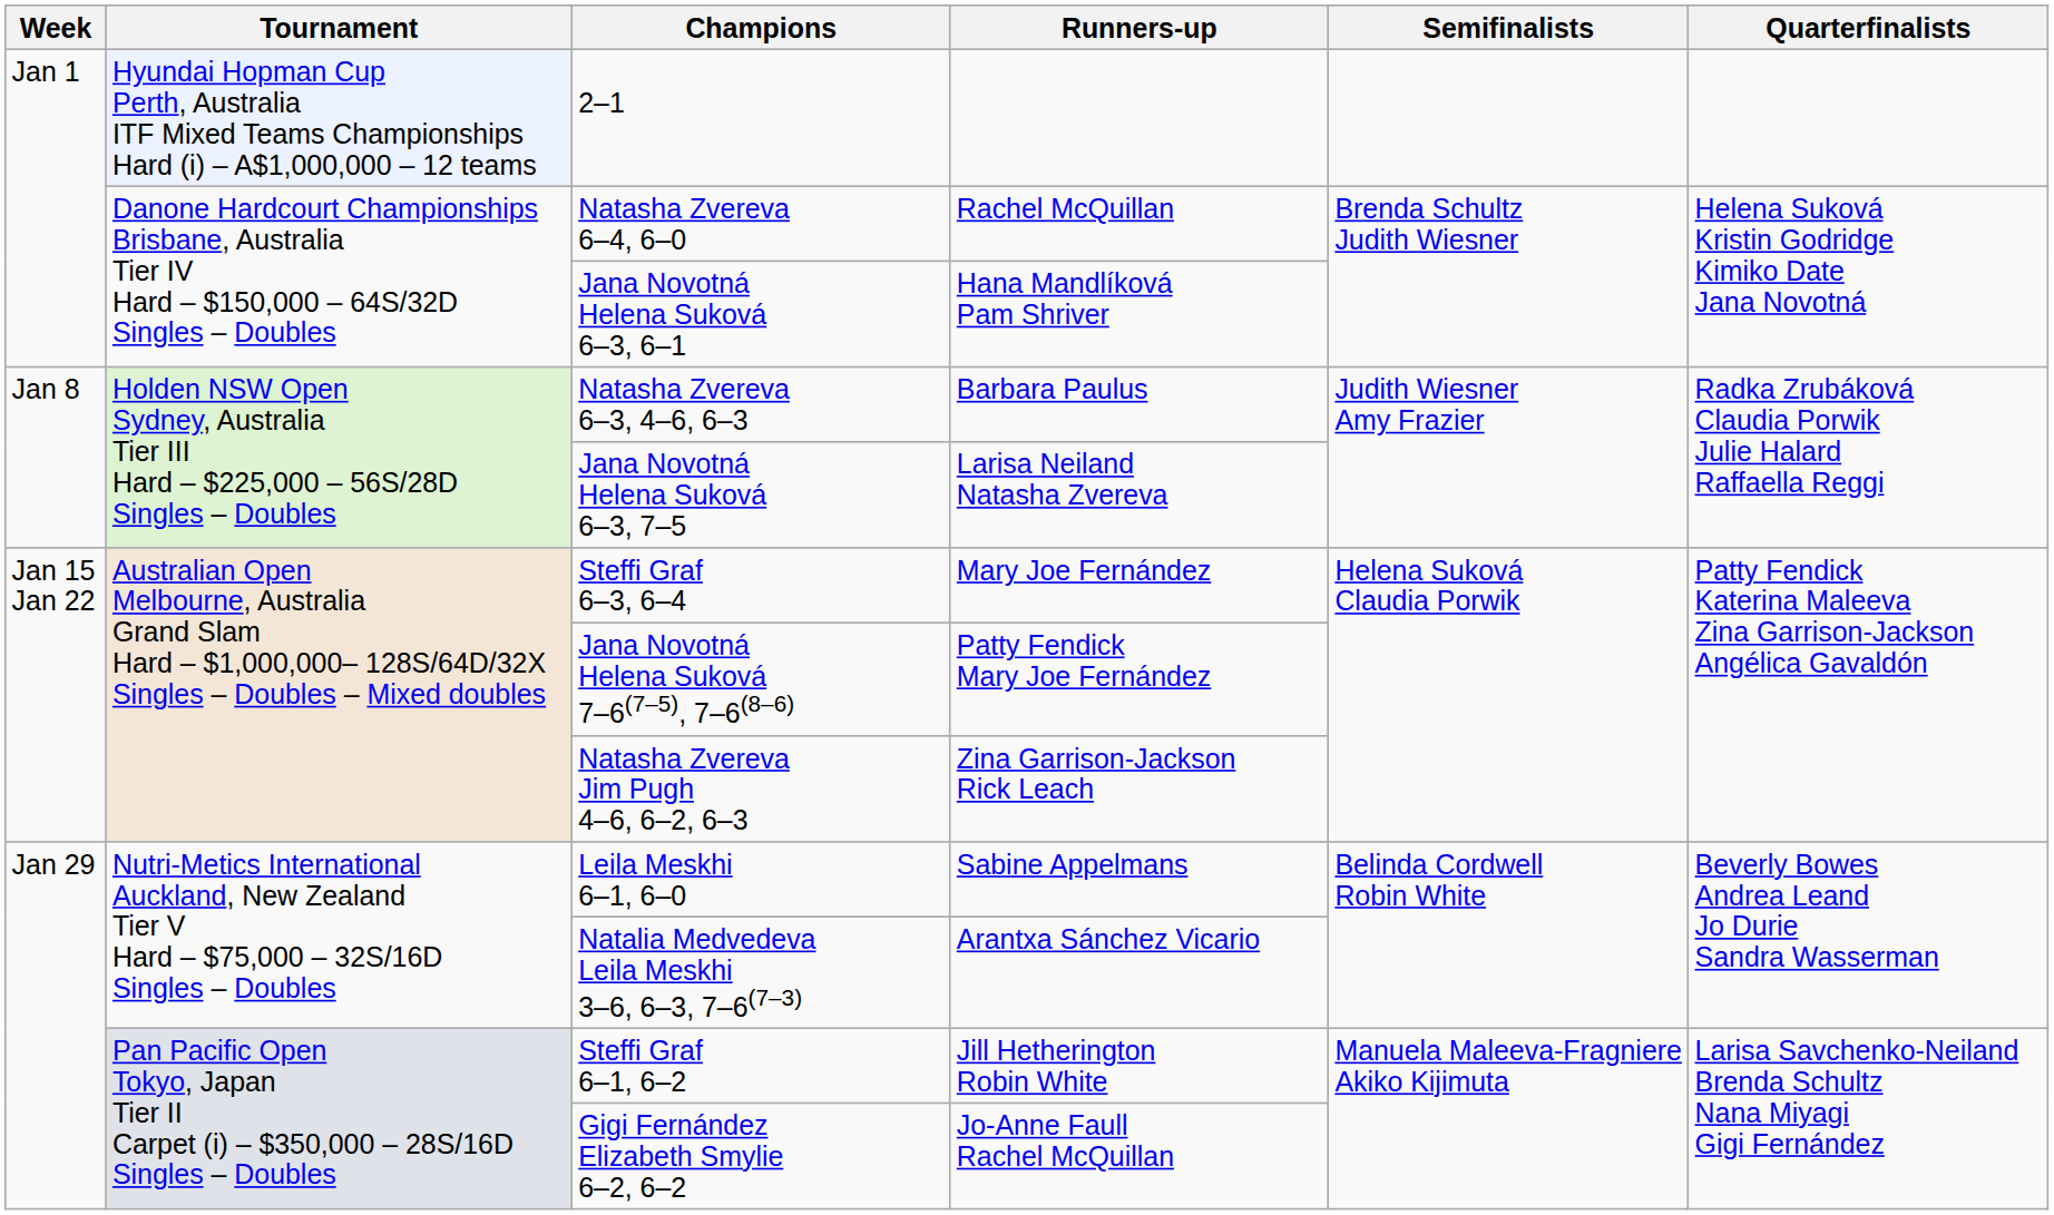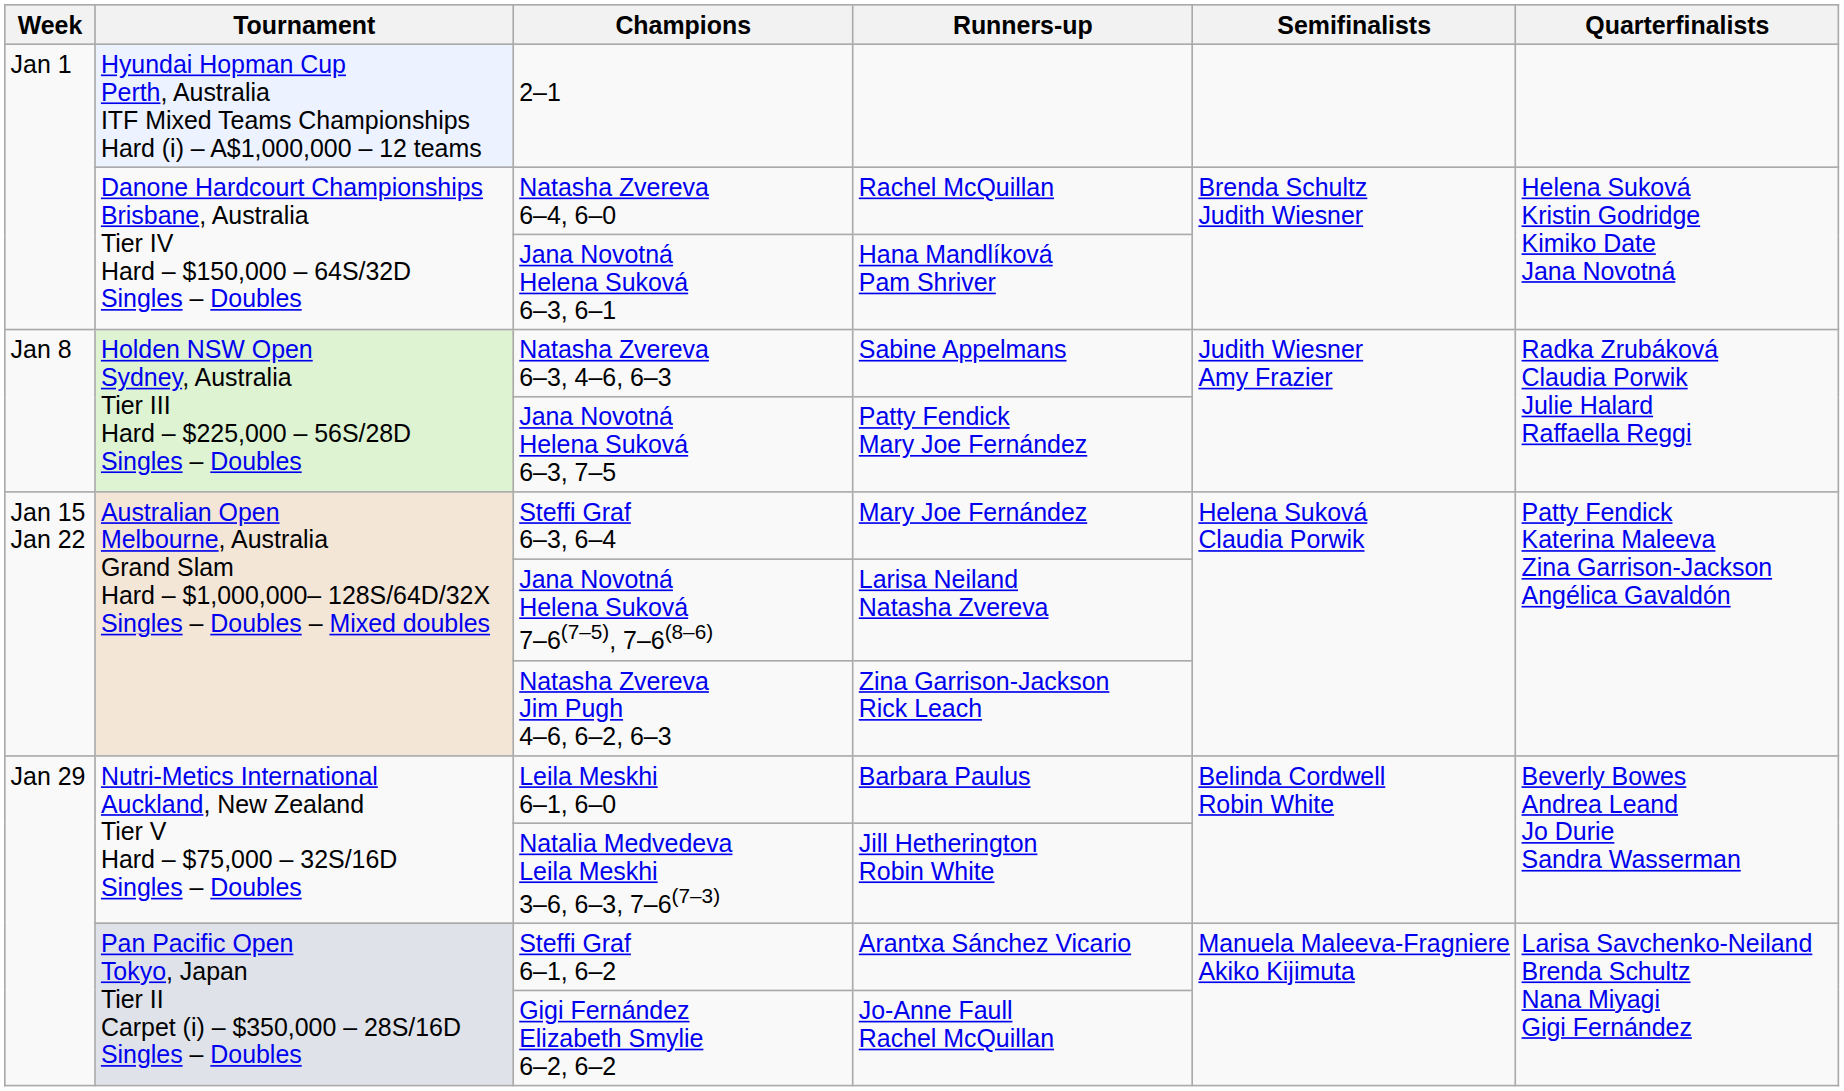Natasha Zvereva 6–3, 4–6, 6–3 | Runners-up: Barbara Paulus -> Sabine Appelmans
Jana Novotná Helena Suková 6–3, 7–5 | Runners-up: Larisa Neiland Natasha Zvereva -> Patty Fendick Mary Joe Fernández
Jana Novotná Helena Suková 7–6(7–5), 7–6(8–6) | Runners-up: Patty Fendick Mary Joe Fernández -> Larisa Neiland Natasha Zvereva
Leila Meskhi 6–1, 6–0 | Runners-up: Sabine Appelmans -> Barbara Paulus
Natalia Medvedeva Leila Meskhi 3–6, 6–3, 7–6(7–3) | Runners-up: Arantxa Sánchez Vicario -> Jill Hetherington Robin White
Steffi Graf 6–1, 6–2 | Runners-up: Jill Hetherington Robin White -> Arantxa Sánchez Vicario
